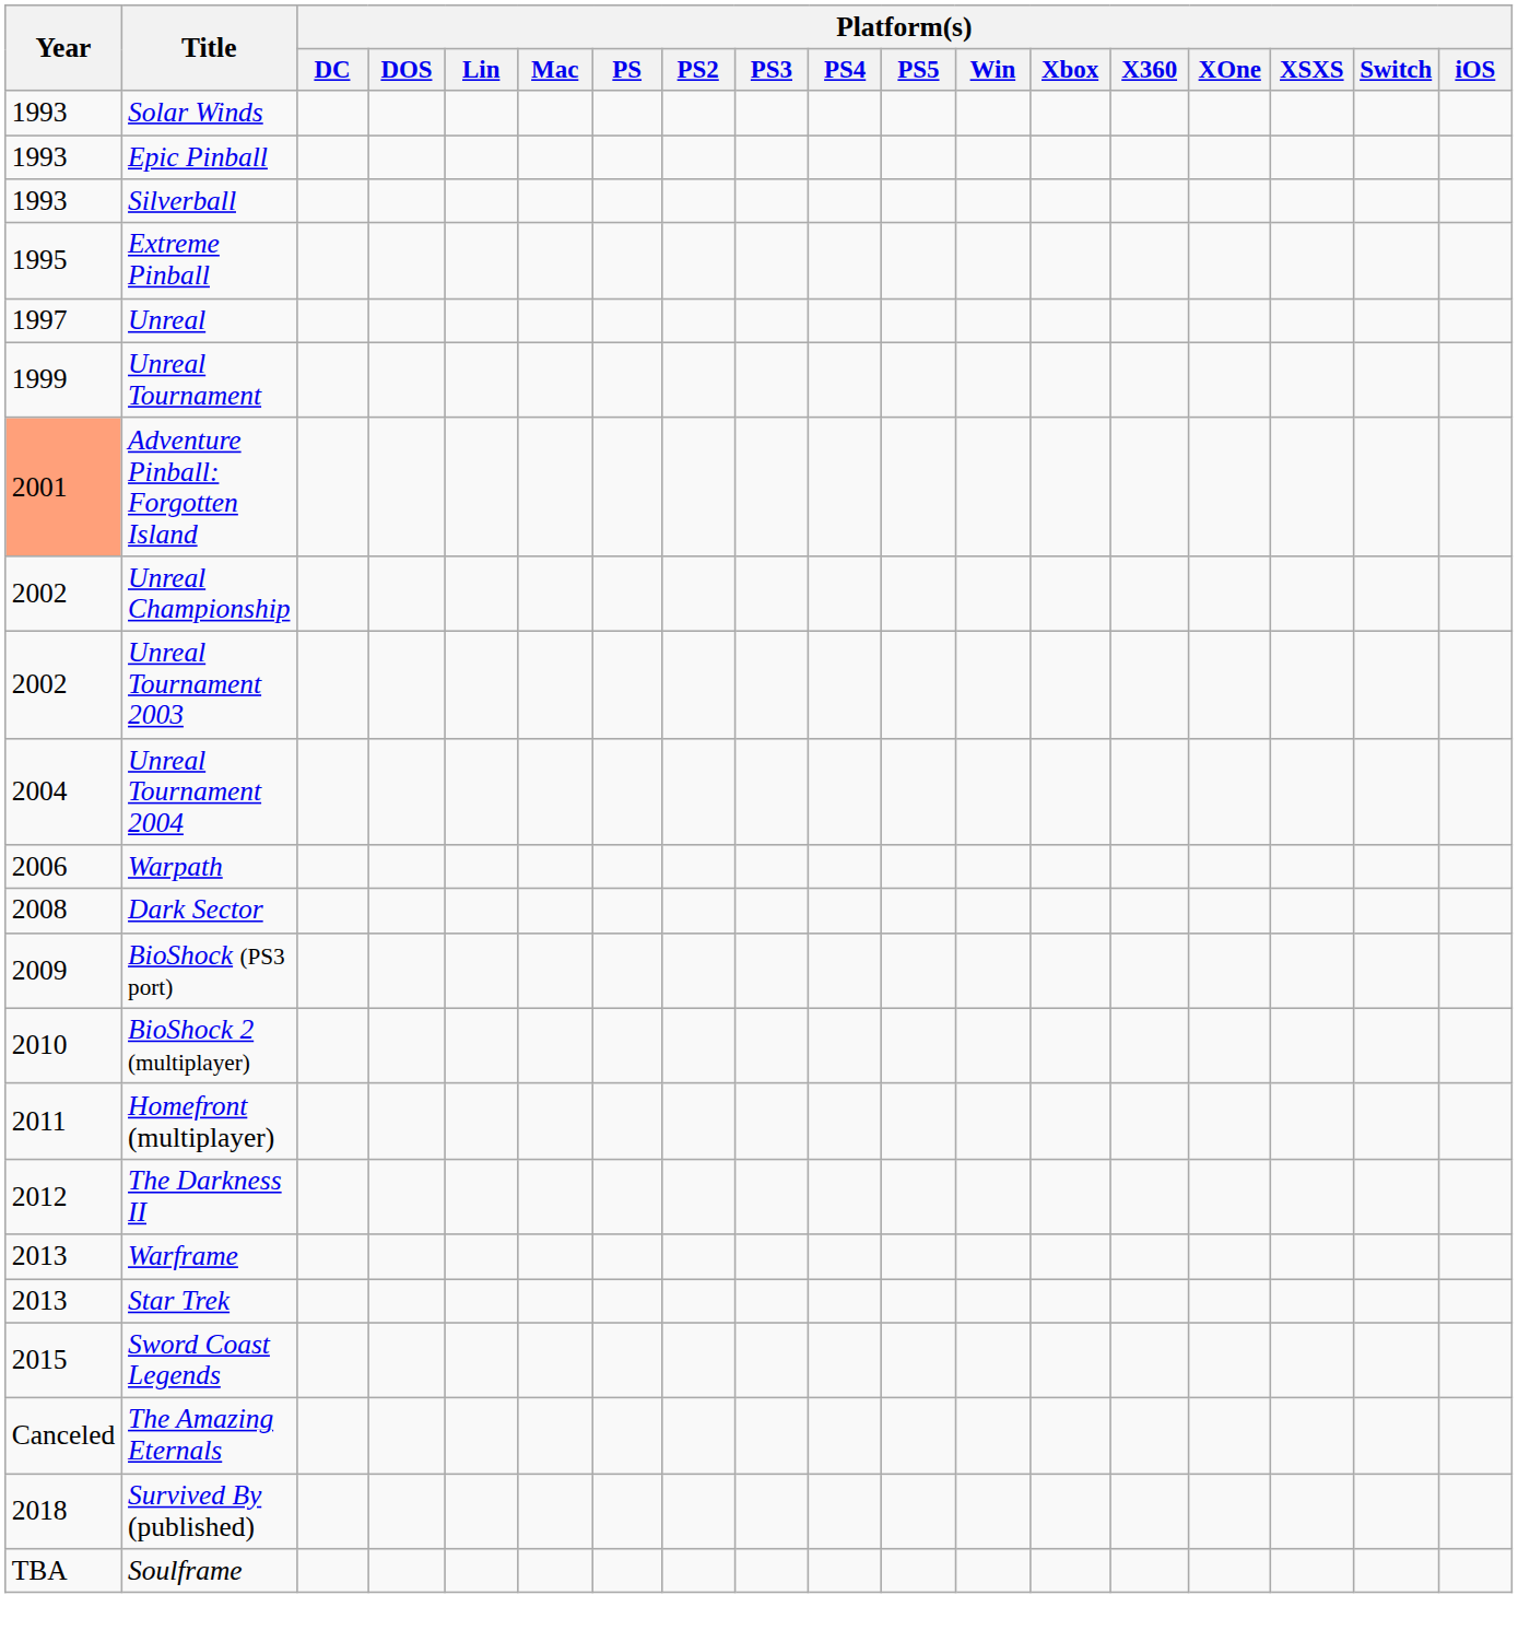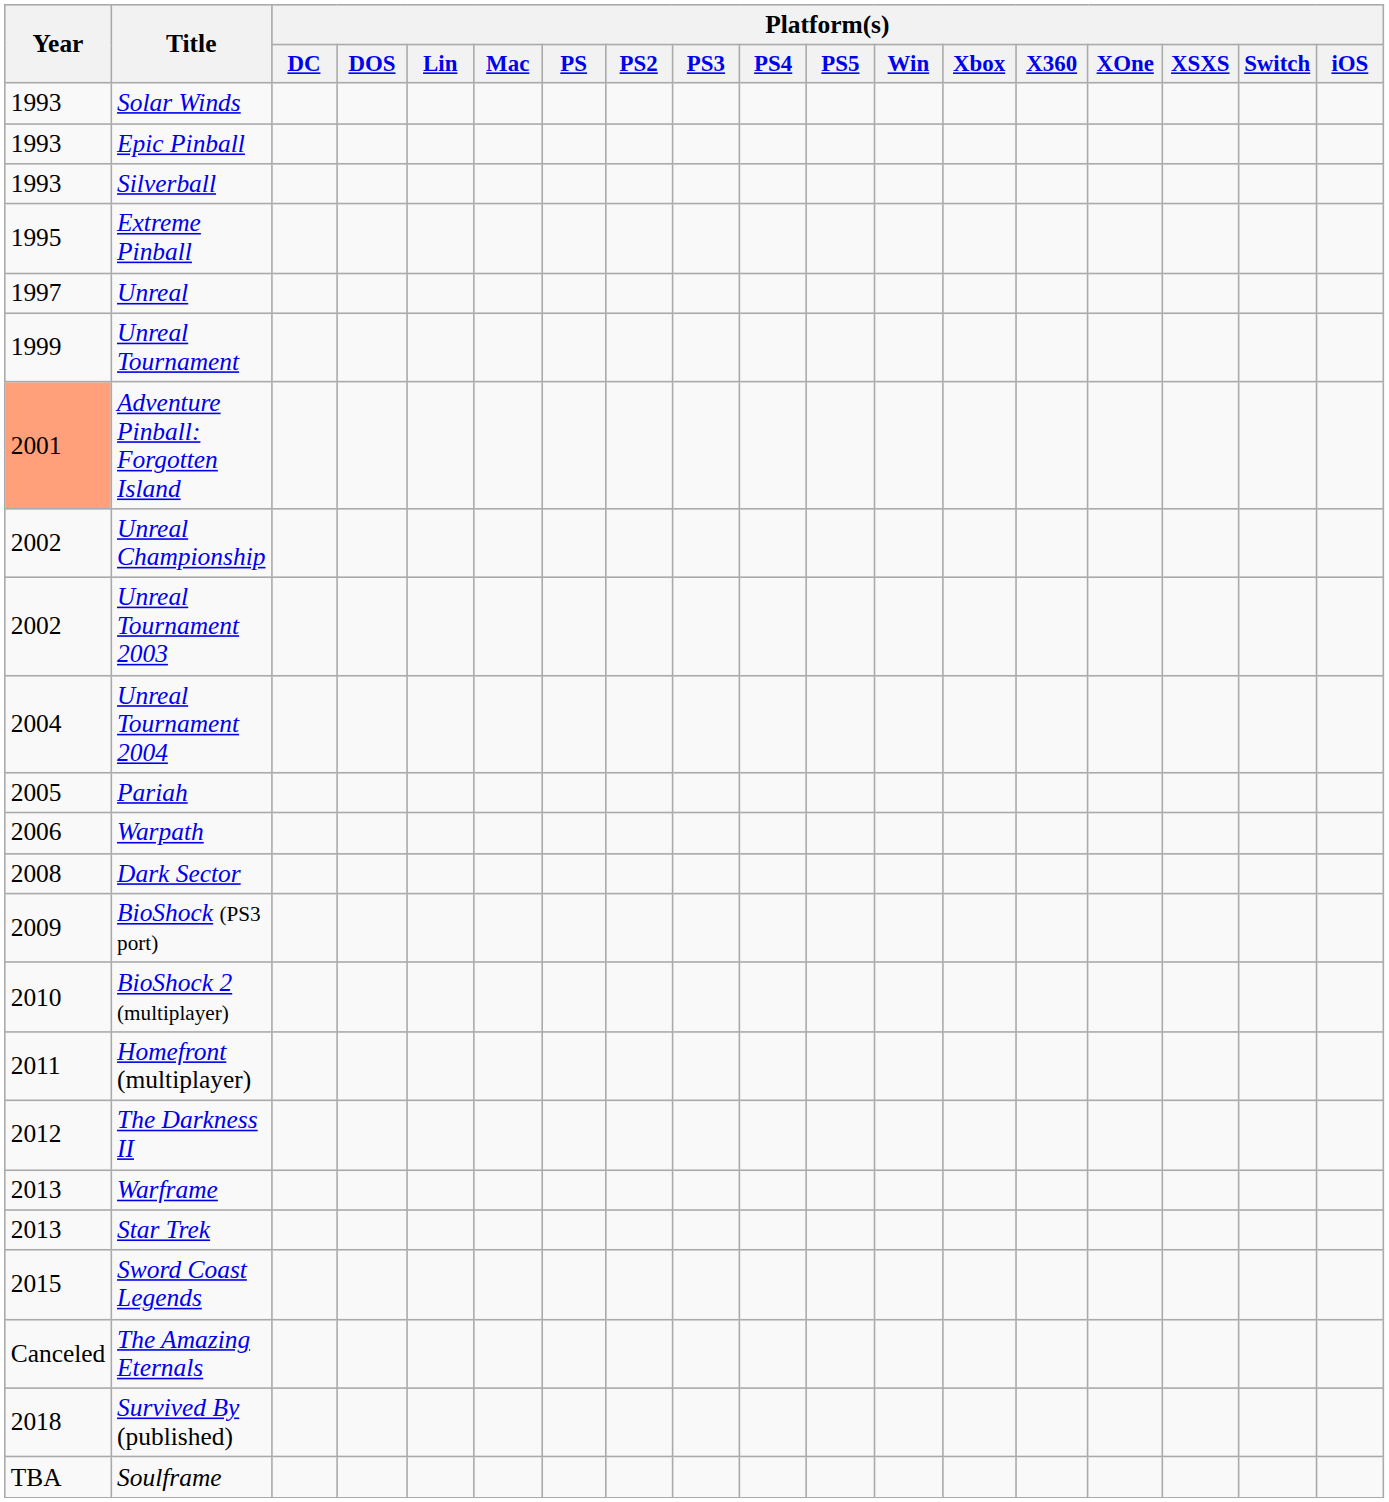+ row: 2005 | Pariah
